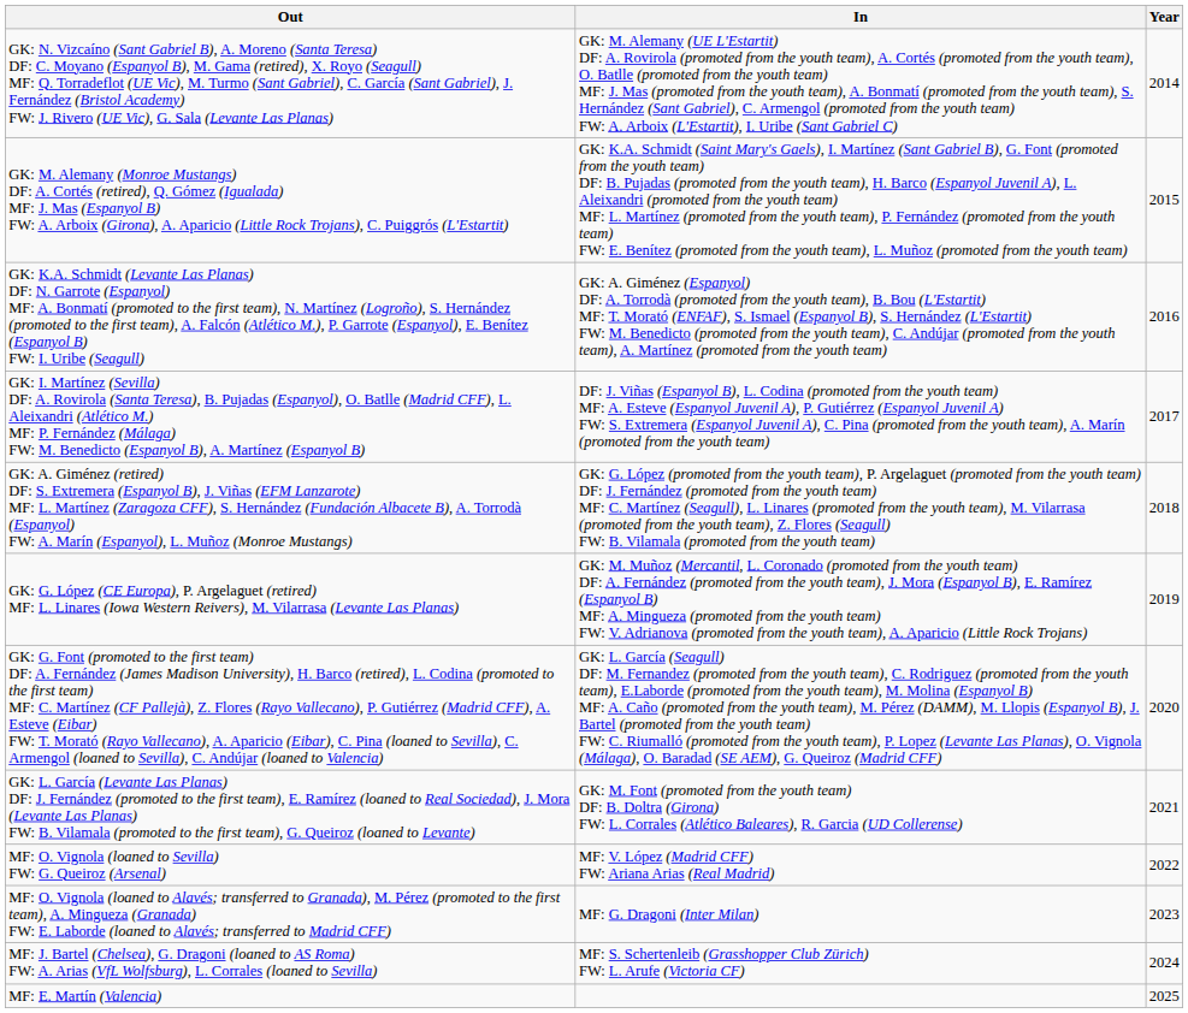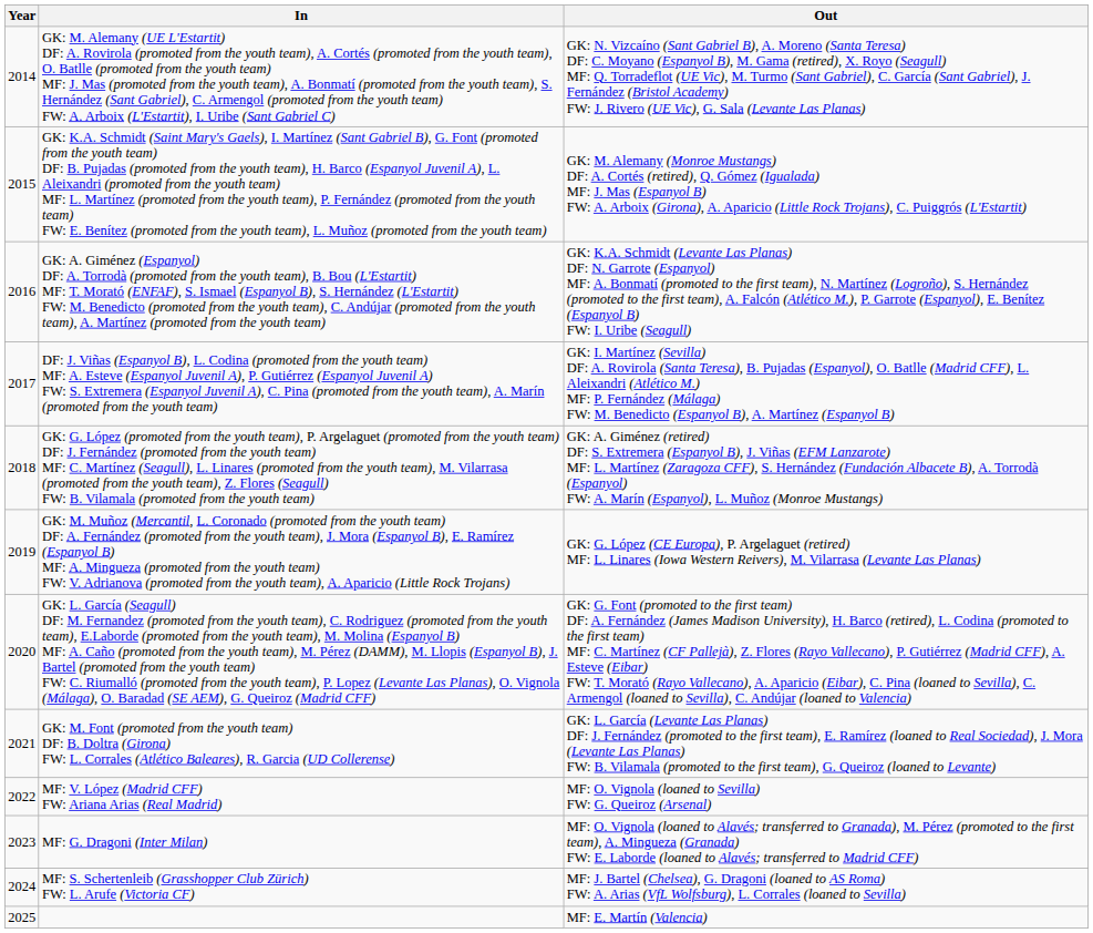columns swapped: Year <-> Out
